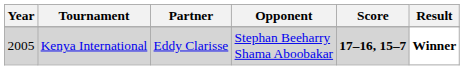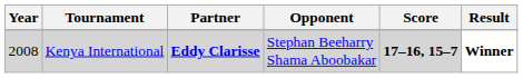Kenya International | Year: 2005 -> 2008
Kenya International | Partner: normal -> bold
